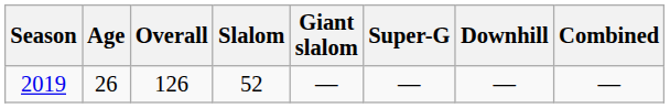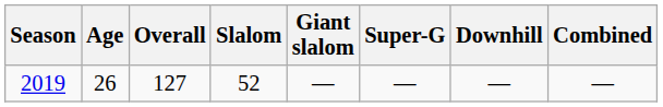2019 | Overall: 126 -> 127
